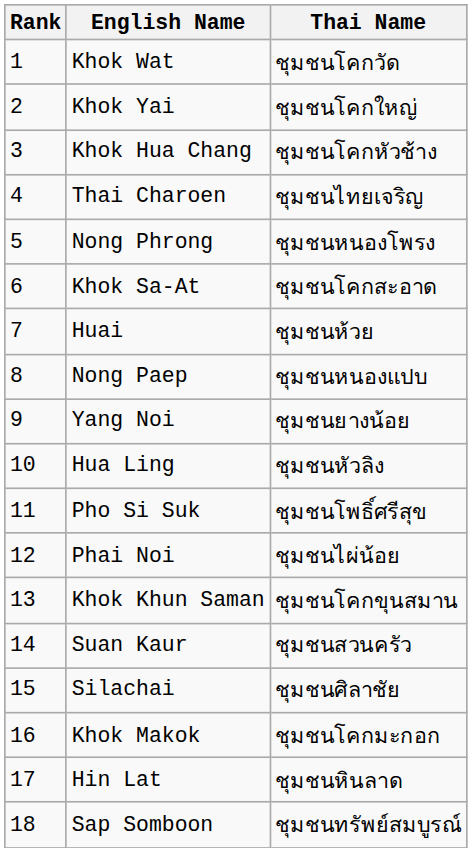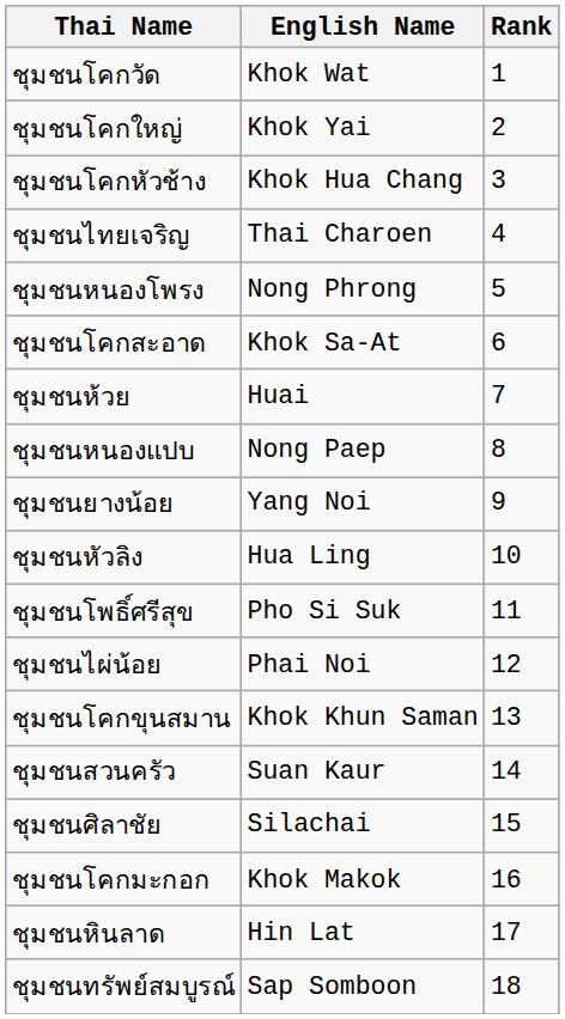columns swapped: Rank <-> Thai Name
